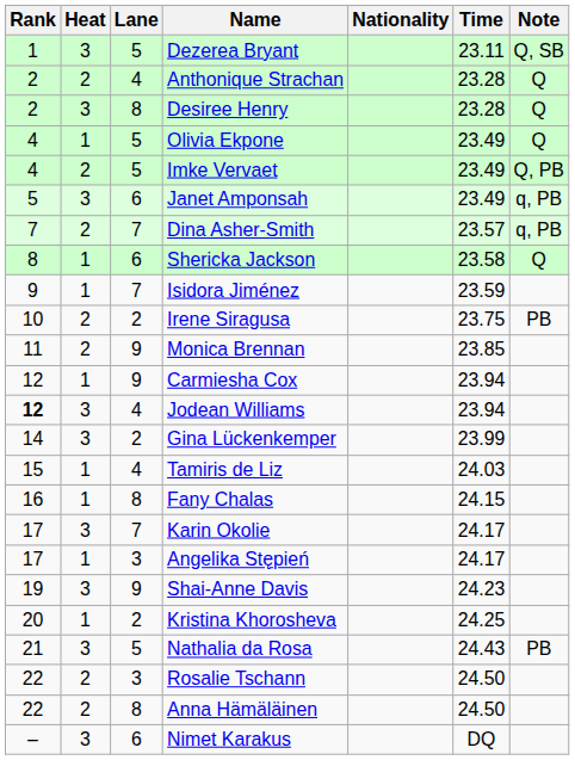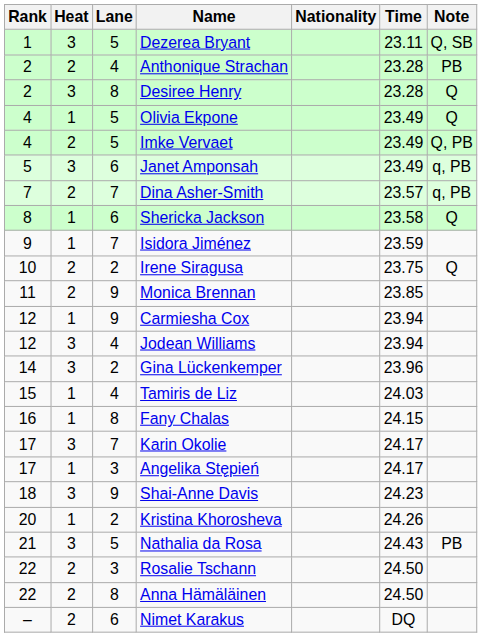Anthonique Strachan | Note: Q -> PB
Irene Siragusa | Note: PB -> Q
Jodean Williams | Rank: bold -> normal
Gina Lückenkemper | Time: 23.99 -> 23.96
Shai-Anne Davis | Rank: 19 -> 18
Kristina Khorosheva | Time: 24.25 -> 24.26
Nimet Karakus | Heat: 3 -> 2
